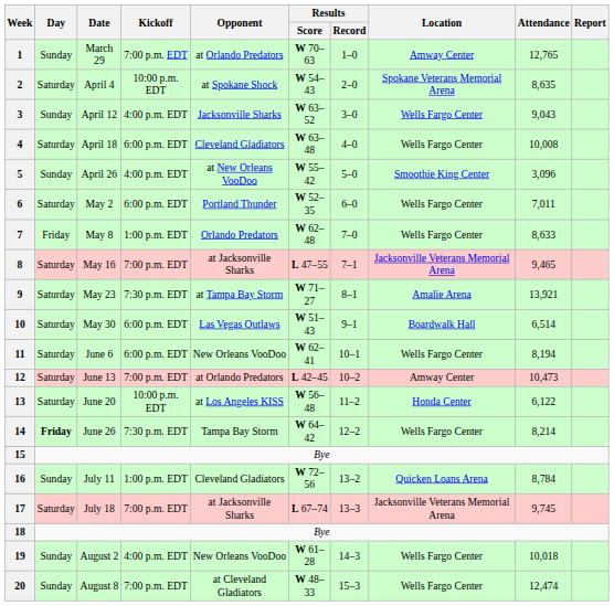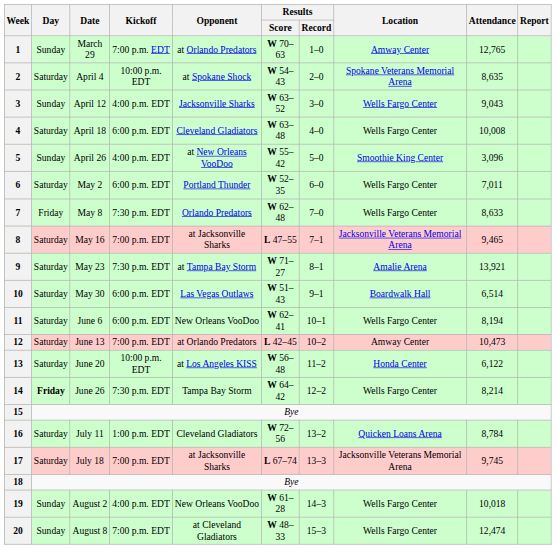7 | Kickoff: 1:00 p.m. EDT -> 7:30 p.m. EDT
16 | Day: Sunday -> Saturday
